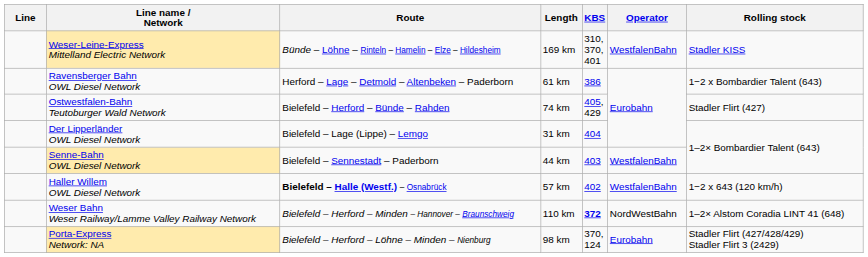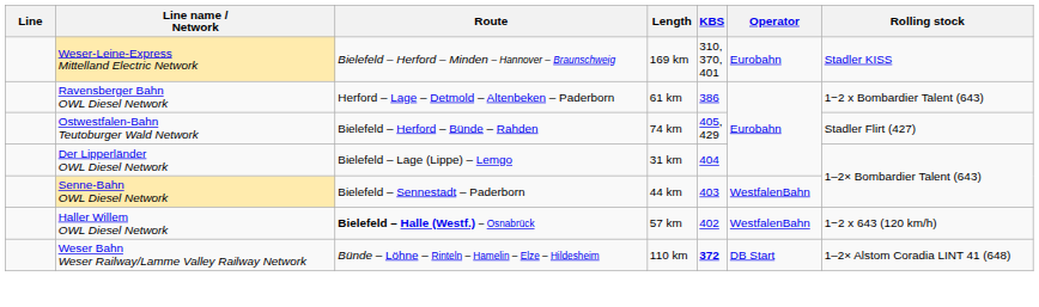Weser-Leine-Express Mittelland Electric Network | Route: Bünde – Löhne – Rinteln – Hamelin – Elze – Hildesheim -> Bielefeld – Herford – Minden – Hannover – Braunschweig
Weser-Leine-Express Mittelland Electric Network | Operator: WestfalenBahn -> Eurobahn
Weser Bahn Weser Railway/Lamme Valley Railway Network | Route: Bielefeld – Herford – Minden – Hannover – Braunschweig -> Bünde – Löhne – Rinteln – Hamelin – Elze – Hildesheim
Weser Bahn Weser Railway/Lamme Valley Railway Network | Operator: NordWestBahn -> DB Start
- row: Porta-Express Network: NA | Bielefeld – Herford – Löhne – Minden – Nienburg | 98 km | 370, 124 | Eurobahn | Stadler Flirt (427/428/429) Stadler Flirt 3 (2429)
